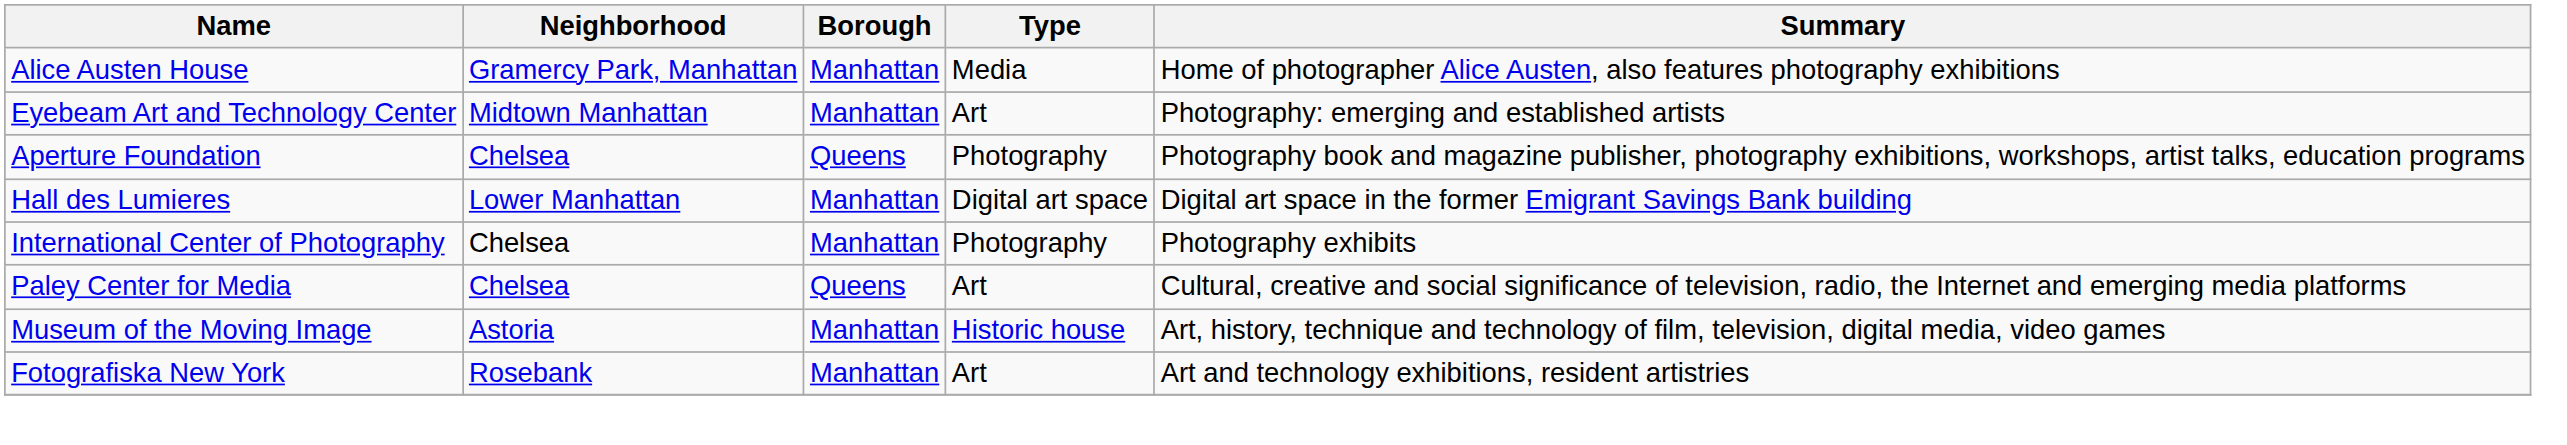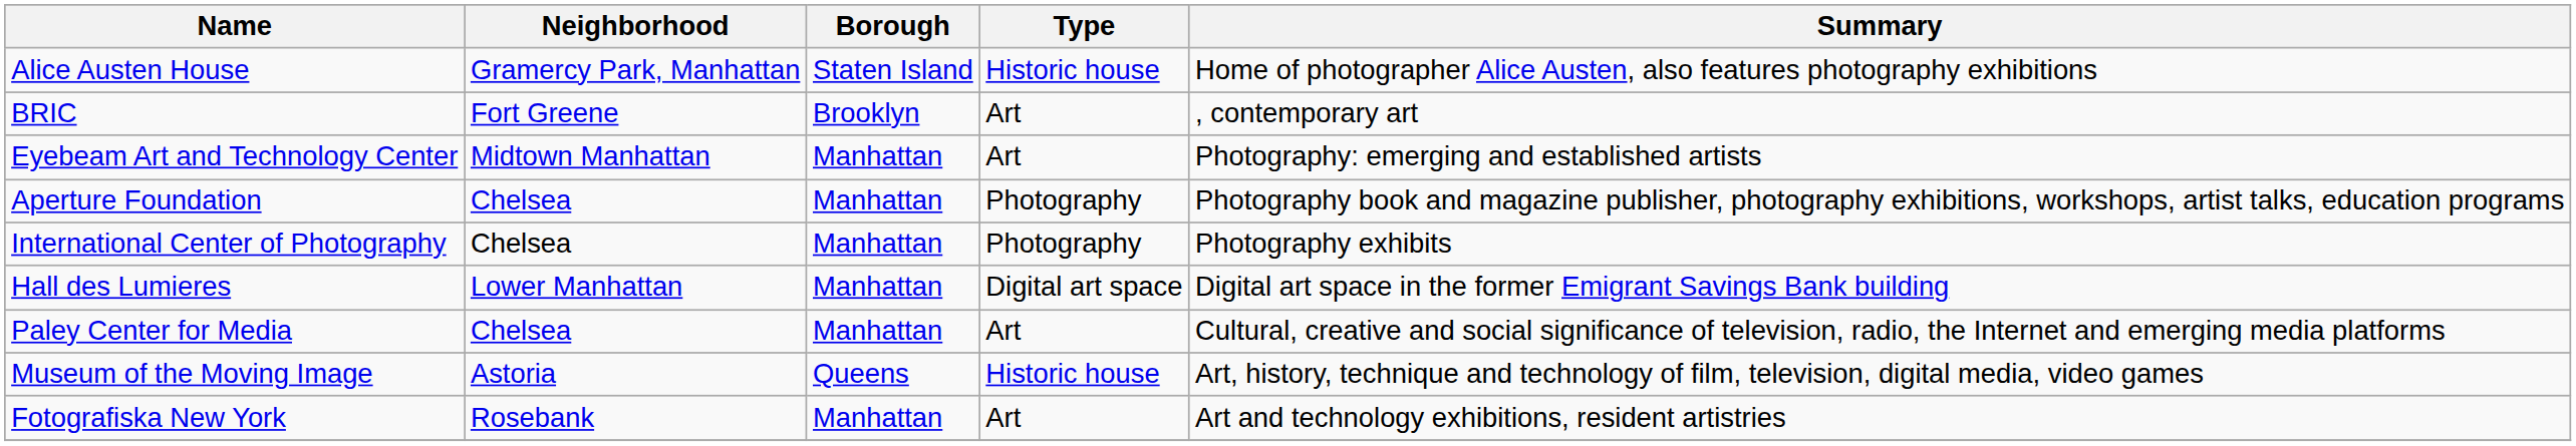Alice Austen House | Borough: Manhattan -> Staten Island
Alice Austen House | Type: Media -> Historic house
+ row: BRIC | Fort Greene | Brooklyn | Art | , contemporary art
Aperture Foundation | Borough: Queens -> Manhattan
rows swapped: Hall des Lumieres <-> International Center of Photography
Paley Center for Media | Borough: Queens -> Manhattan
Museum of the Moving Image | Borough: Manhattan -> Queens
